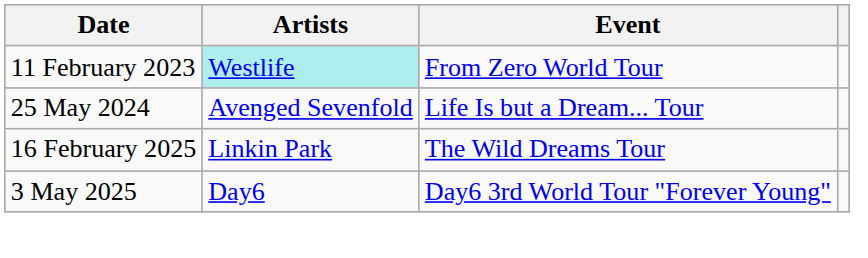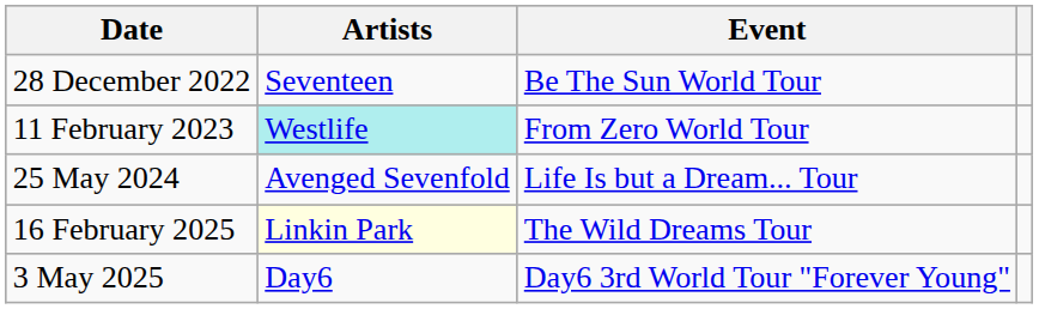+ row: 28 December 2022 | Seventeen | Be The Sun World Tour
16 February 2025 | Artists: no background -> lightyellow background
